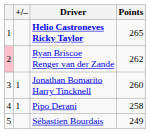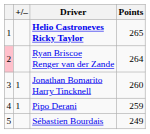Ryan Briscoe Renger van der Zande | Points: 262 -> 264
Pipo Derani | Points: 258 -> 259
